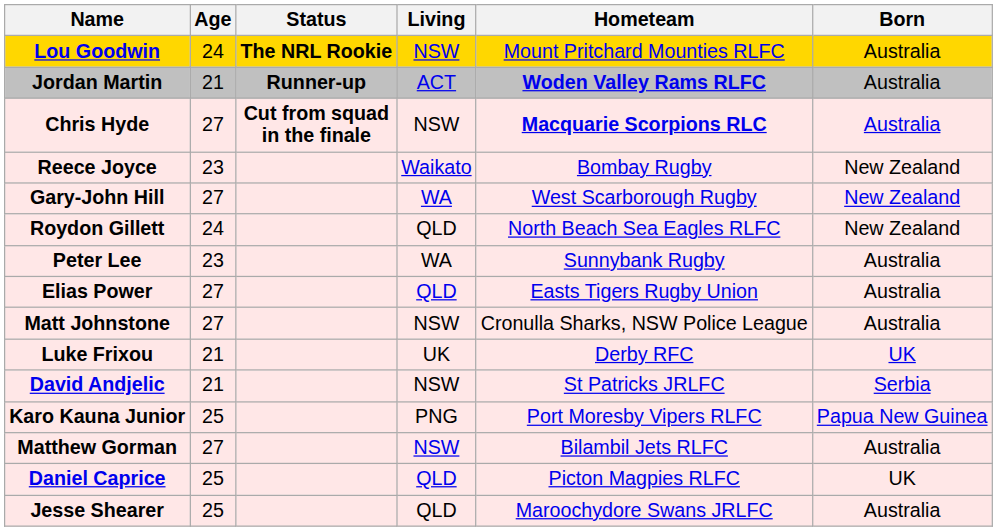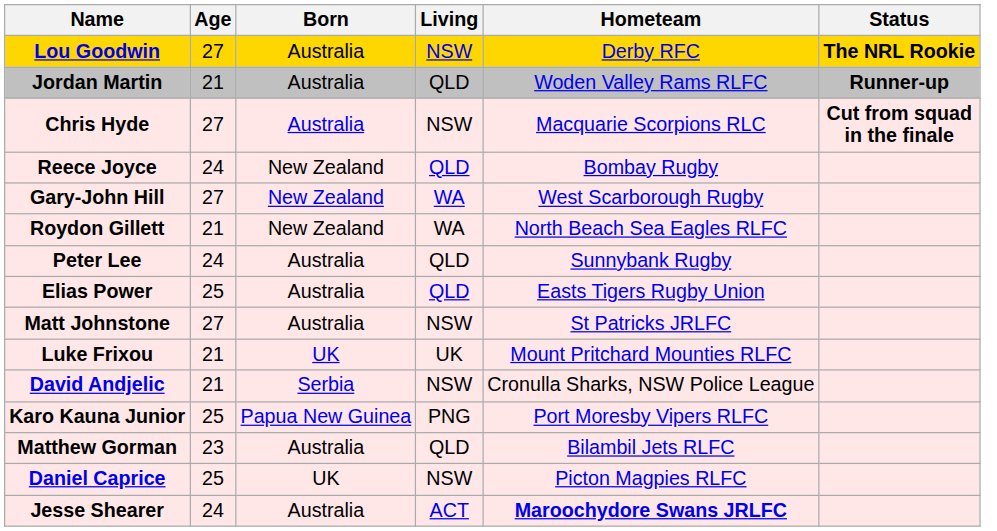columns swapped: Born <-> Status
Lou Goodwin | Age: 24 -> 27
Lou Goodwin | Hometeam: Mount Pritchard Mounties RLFC -> Derby RFC
Jordan Martin | Living: ACT -> QLD
Jordan Martin | Hometeam: bold -> normal
Chris Hyde | Hometeam: bold -> normal
Reece Joyce | Age: 23 -> 24
Reece Joyce | Living: Waikato -> QLD
Roydon Gillett | Age: 24 -> 21
Roydon Gillett | Living: QLD -> WA
Peter Lee | Age: 23 -> 24
Peter Lee | Living: WA -> QLD
Elias Power | Age: 27 -> 25
Matt Johnstone | Hometeam: Cronulla Sharks, NSW Police League -> St Patricks JRLFC
Luke Frixou | Hometeam: Derby RFC -> Mount Pritchard Mounties RLFC
David Andjelic | Hometeam: St Patricks JRLFC -> Cronulla Sharks, NSW Police League
Matthew Gorman | Age: 27 -> 23
Matthew Gorman | Living: NSW -> QLD
Daniel Caprice | Living: QLD -> NSW
Jesse Shearer | Age: 25 -> 24
Jesse Shearer | Living: QLD -> ACT
Jesse Shearer | Hometeam: normal -> bold
